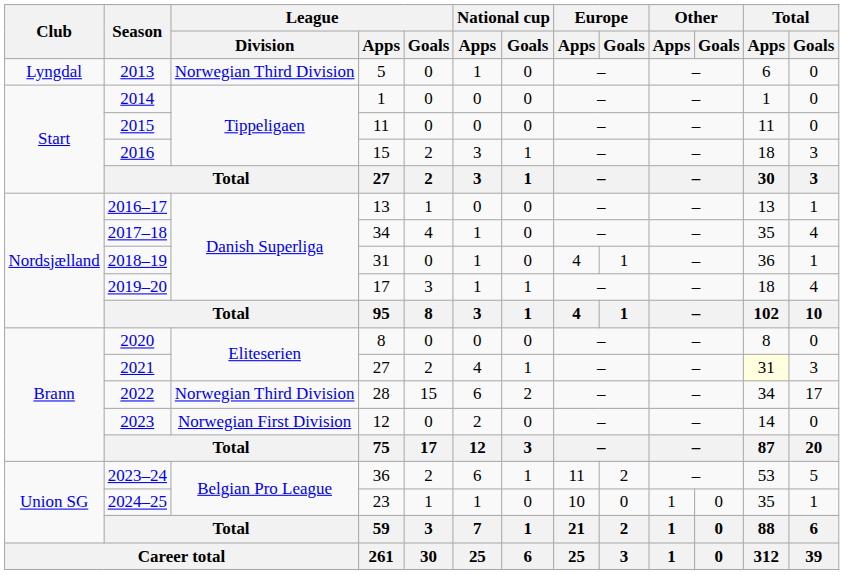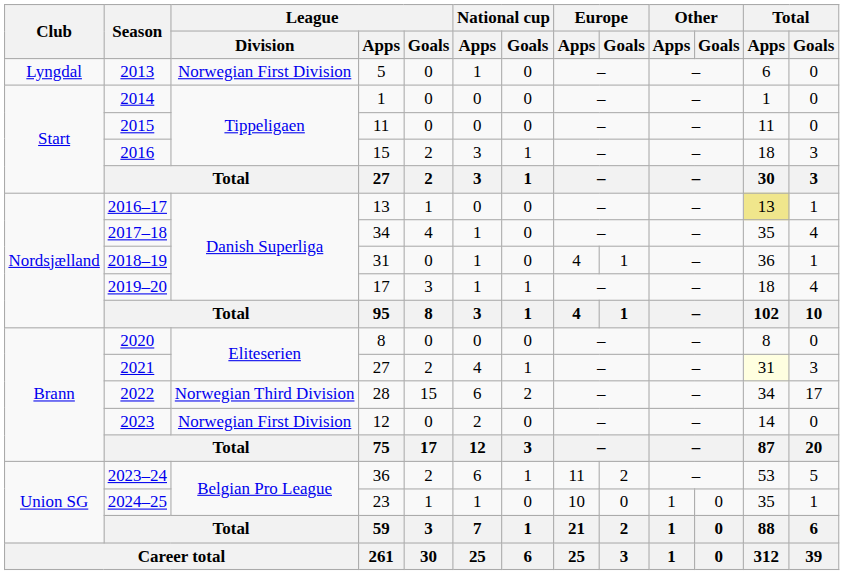2013 | League / Division: Norwegian Third Division -> Norwegian First Division
2016–17 | Total / Apps: no background -> khaki background
